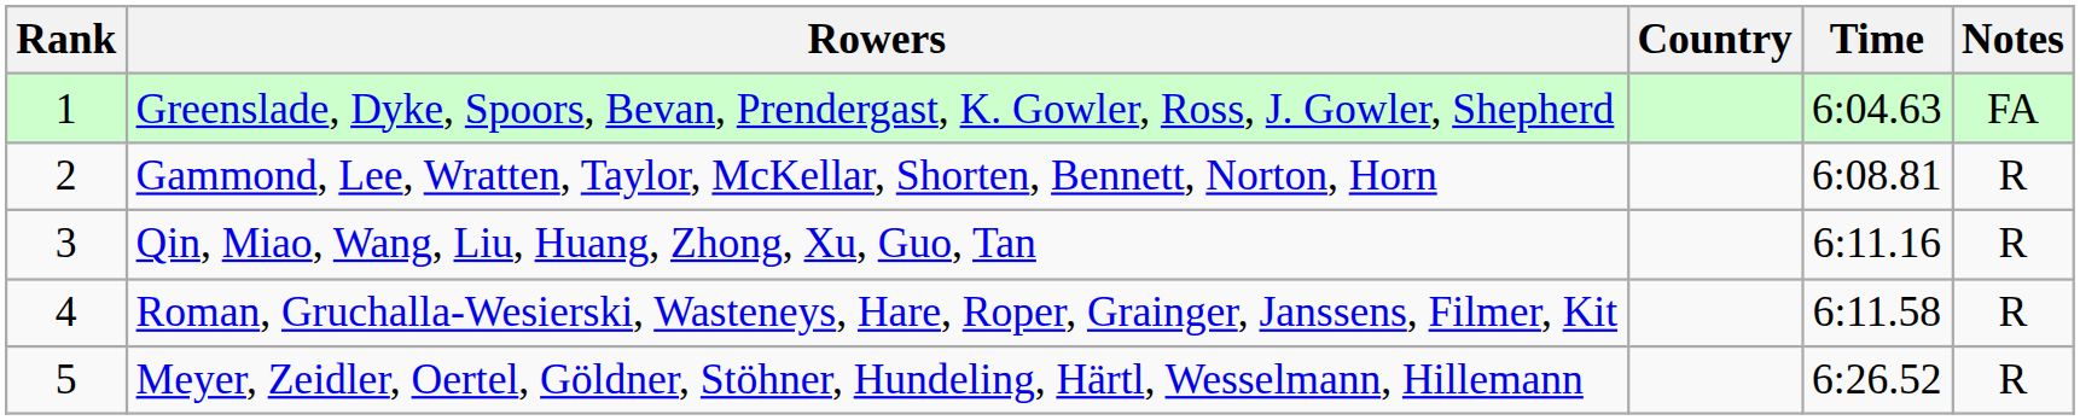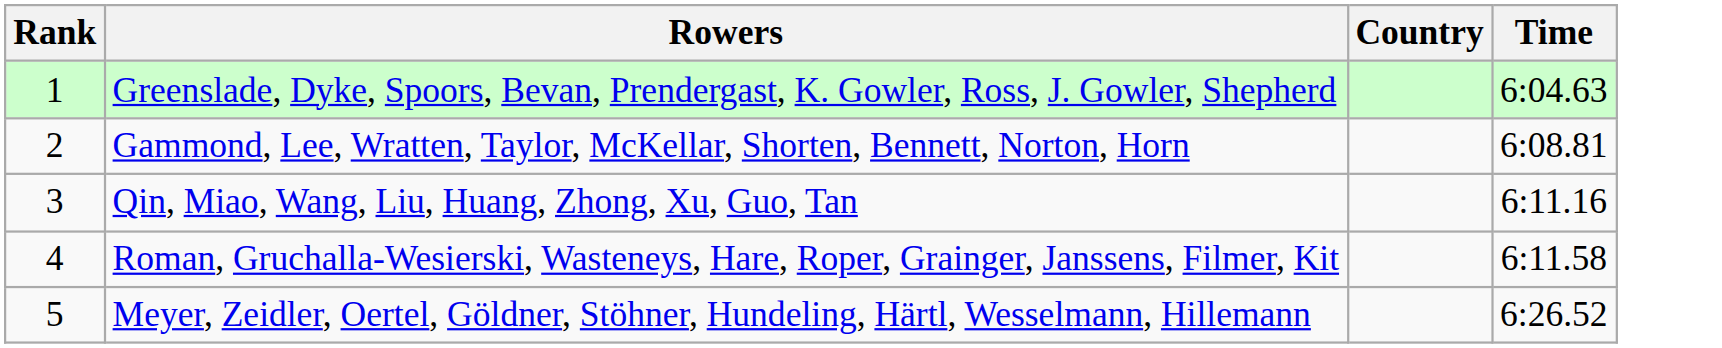- column: Notes | FA | R | R | R | R
